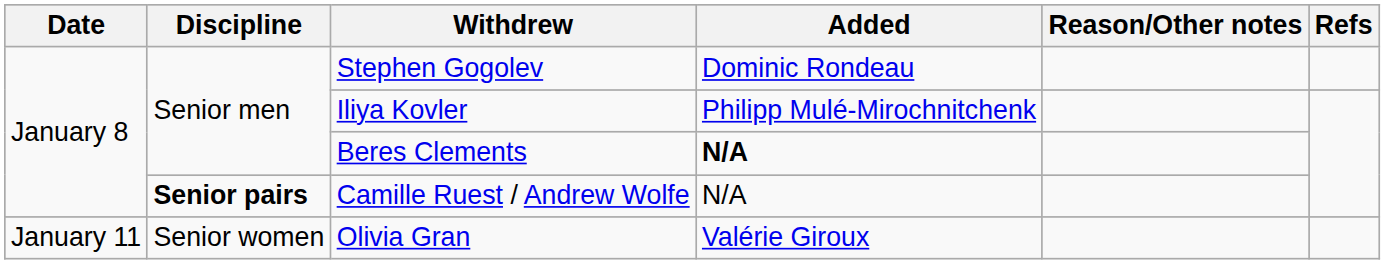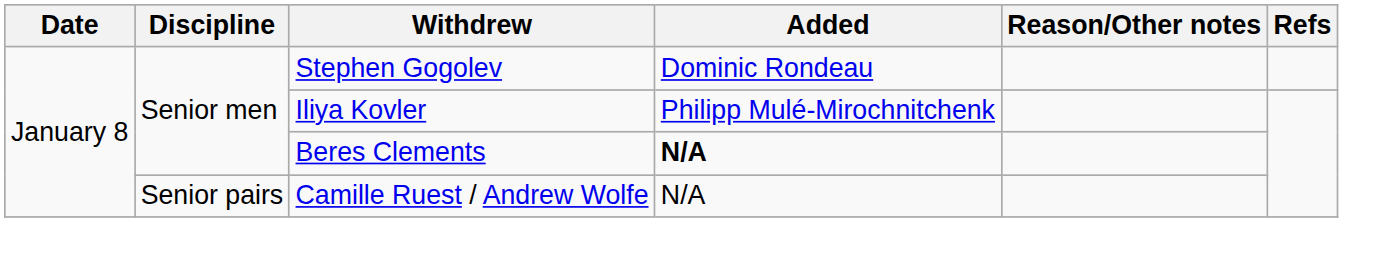Camille Ruest / Andrew Wolfe | Discipline: bold -> normal
- row: January 11 | Senior women | Olivia Gran | Valérie Giroux
